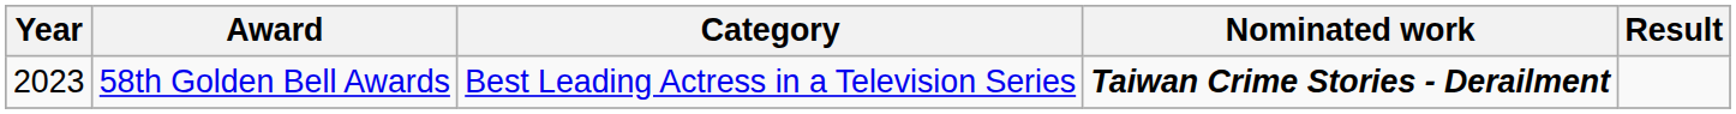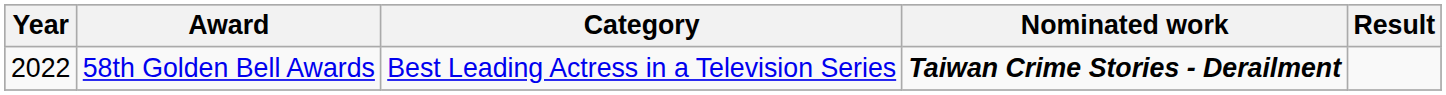58th Golden Bell Awards | Year: 2023 -> 2022
